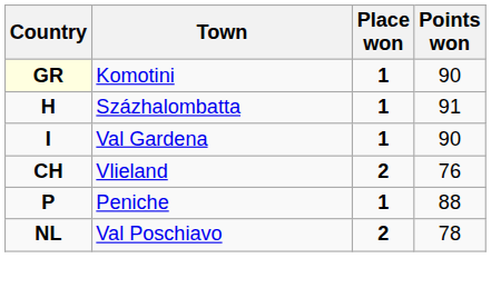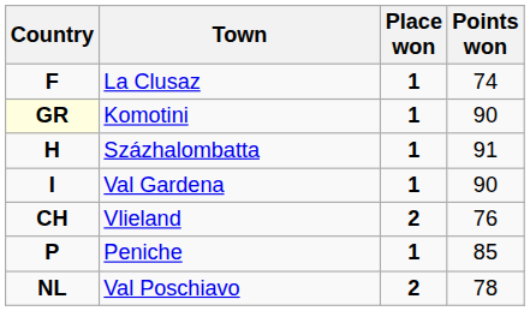+ row: F | La Clusaz | 1 | 74
Peniche | Points won: 88 -> 85
